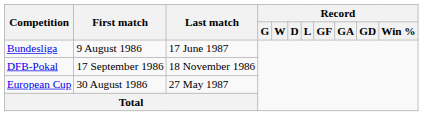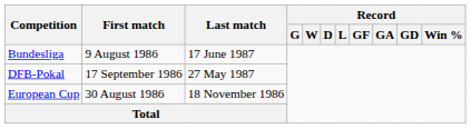DFB-Pokal | Last match: 18 November 1986 -> 27 May 1987
European Cup | Last match: 27 May 1987 -> 18 November 1986
